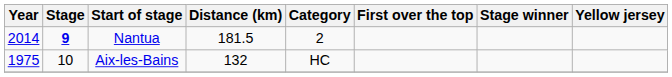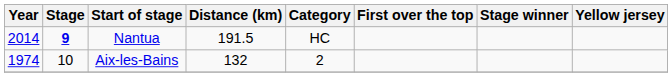Nantua | Distance (km): 181.5 -> 191.5
Nantua | Category: 2 -> HC
Aix-les-Bains | Year: 1975 -> 1974
Aix-les-Bains | Category: HC -> 2
